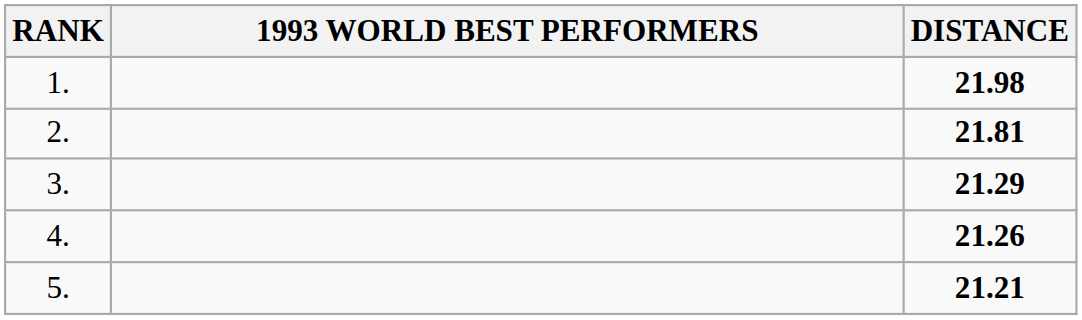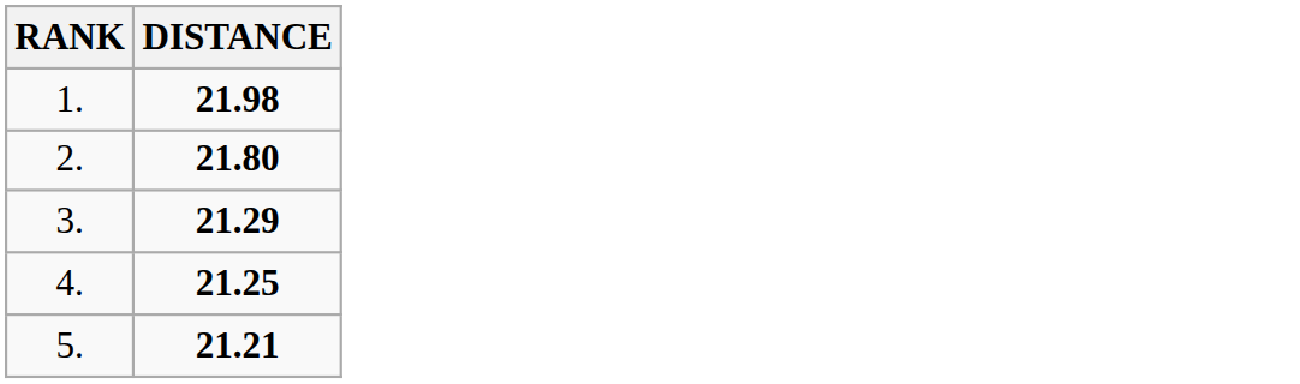- column: 1993 WORLD BEST PERFORMERS
2. | DISTANCE: 21.81 -> 21.80
4. | DISTANCE: 21.26 -> 21.25
